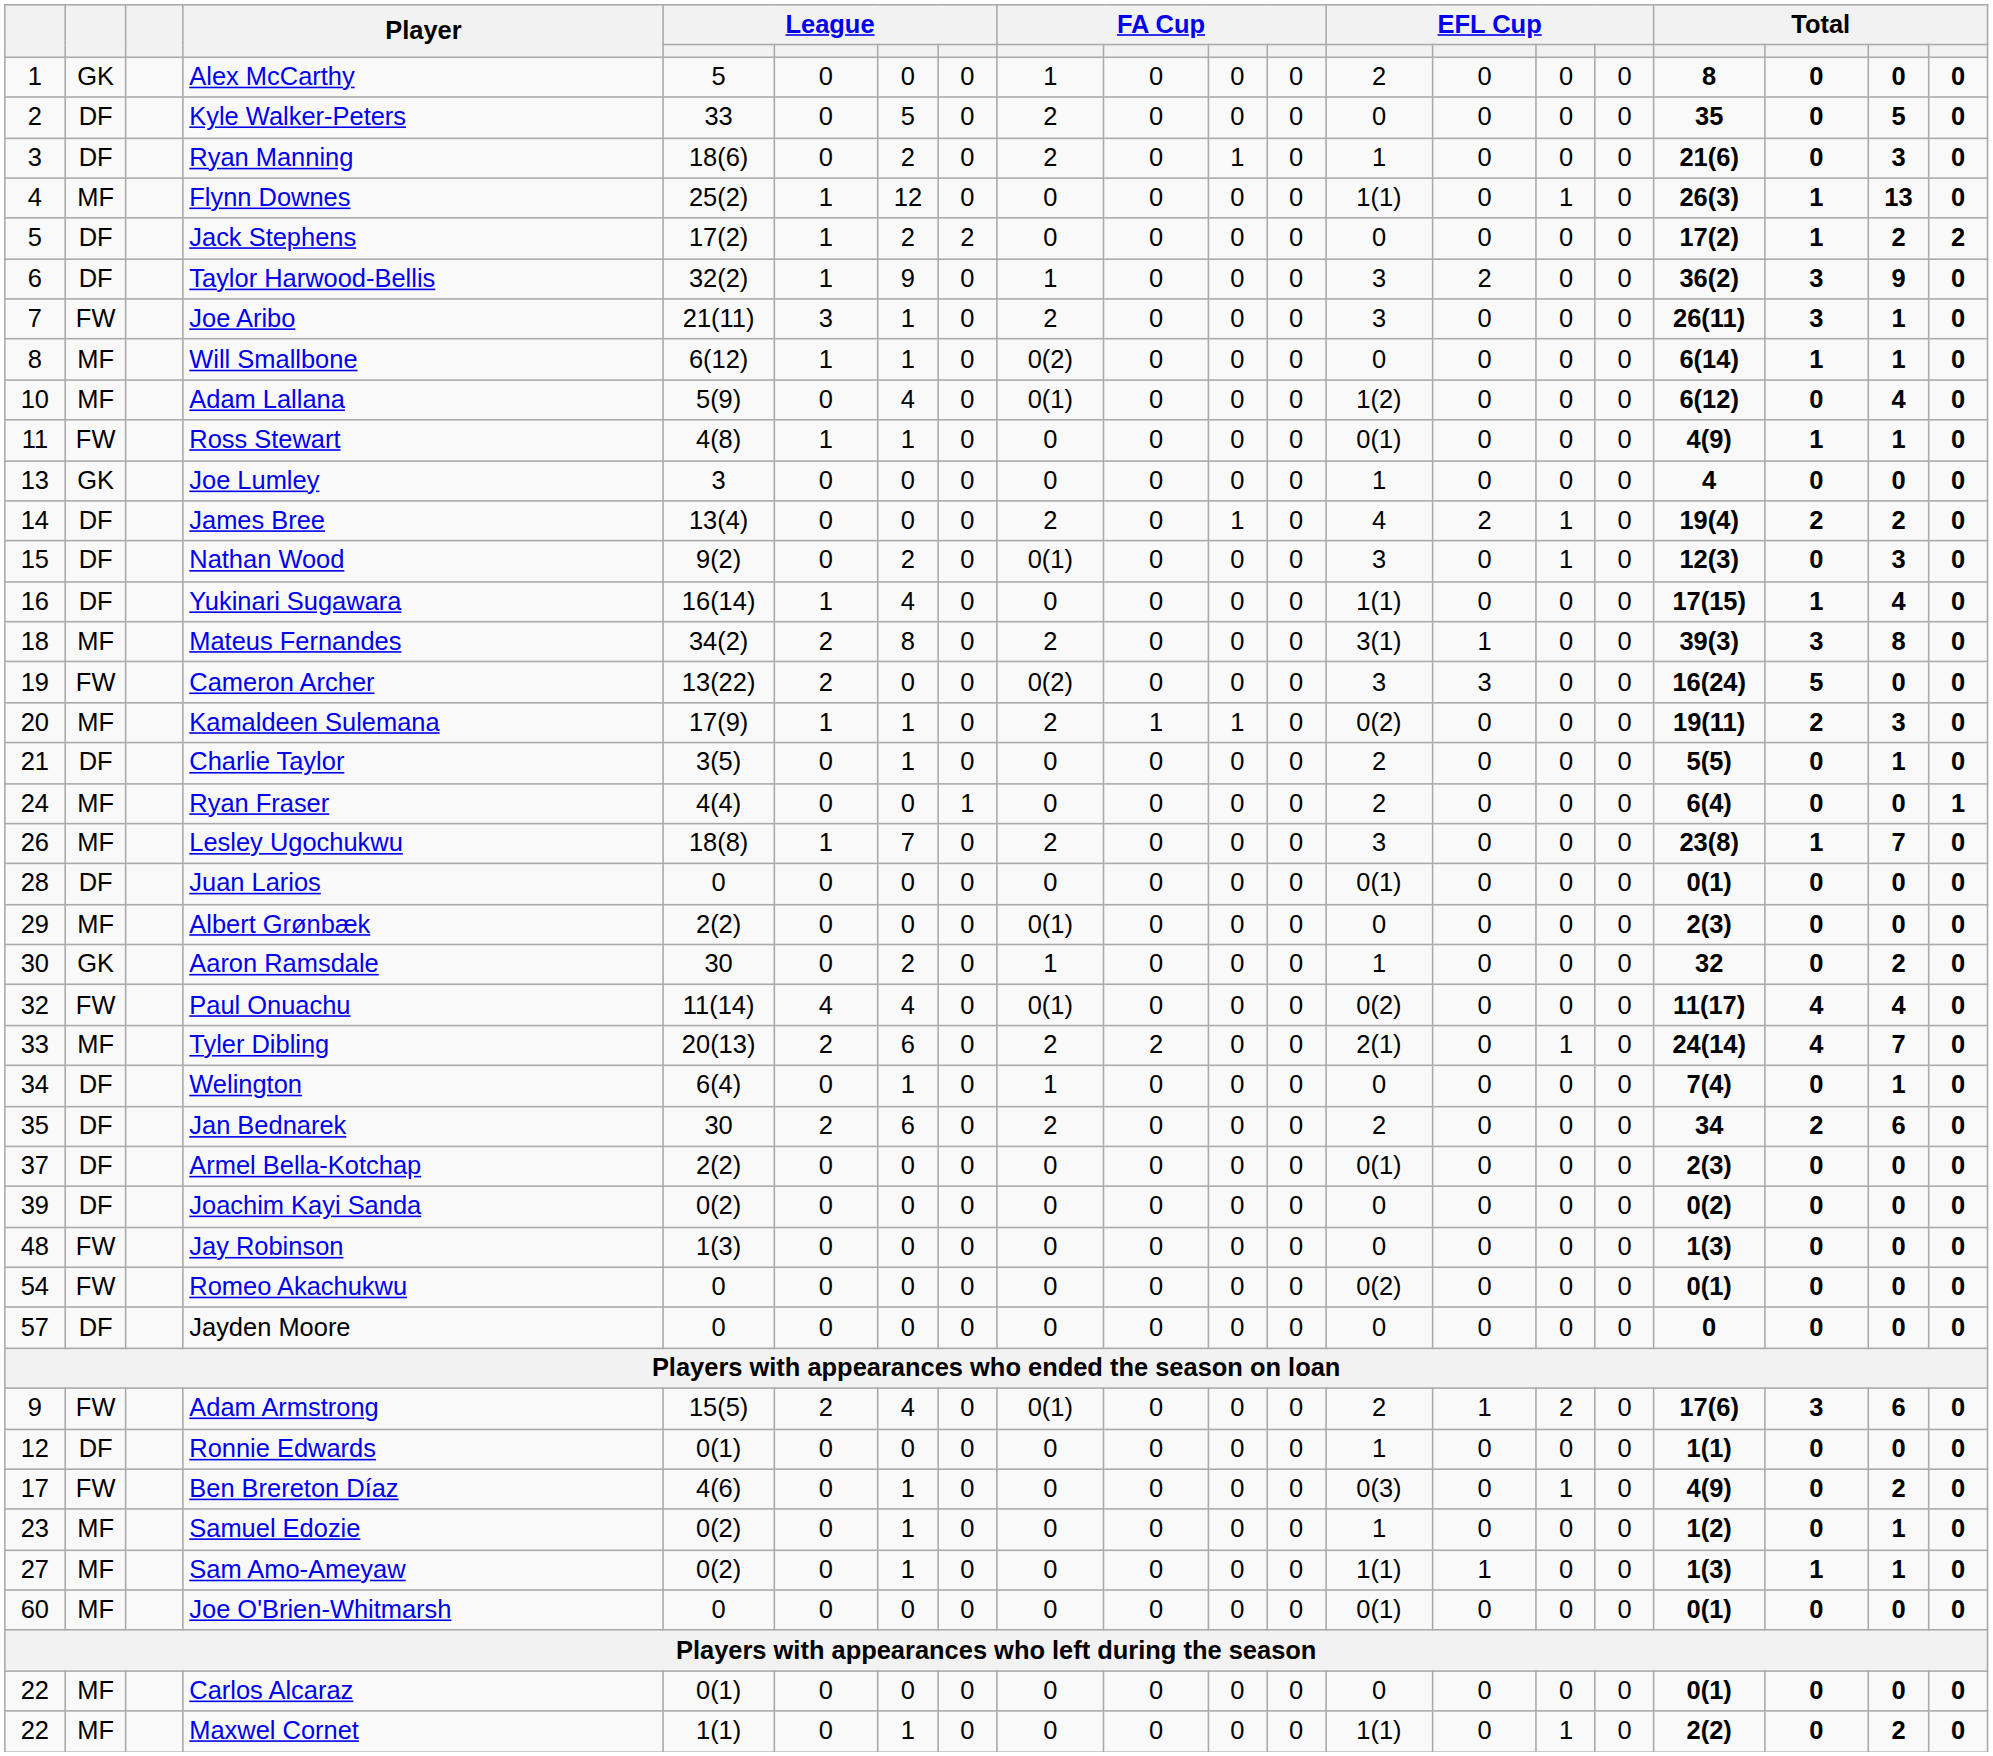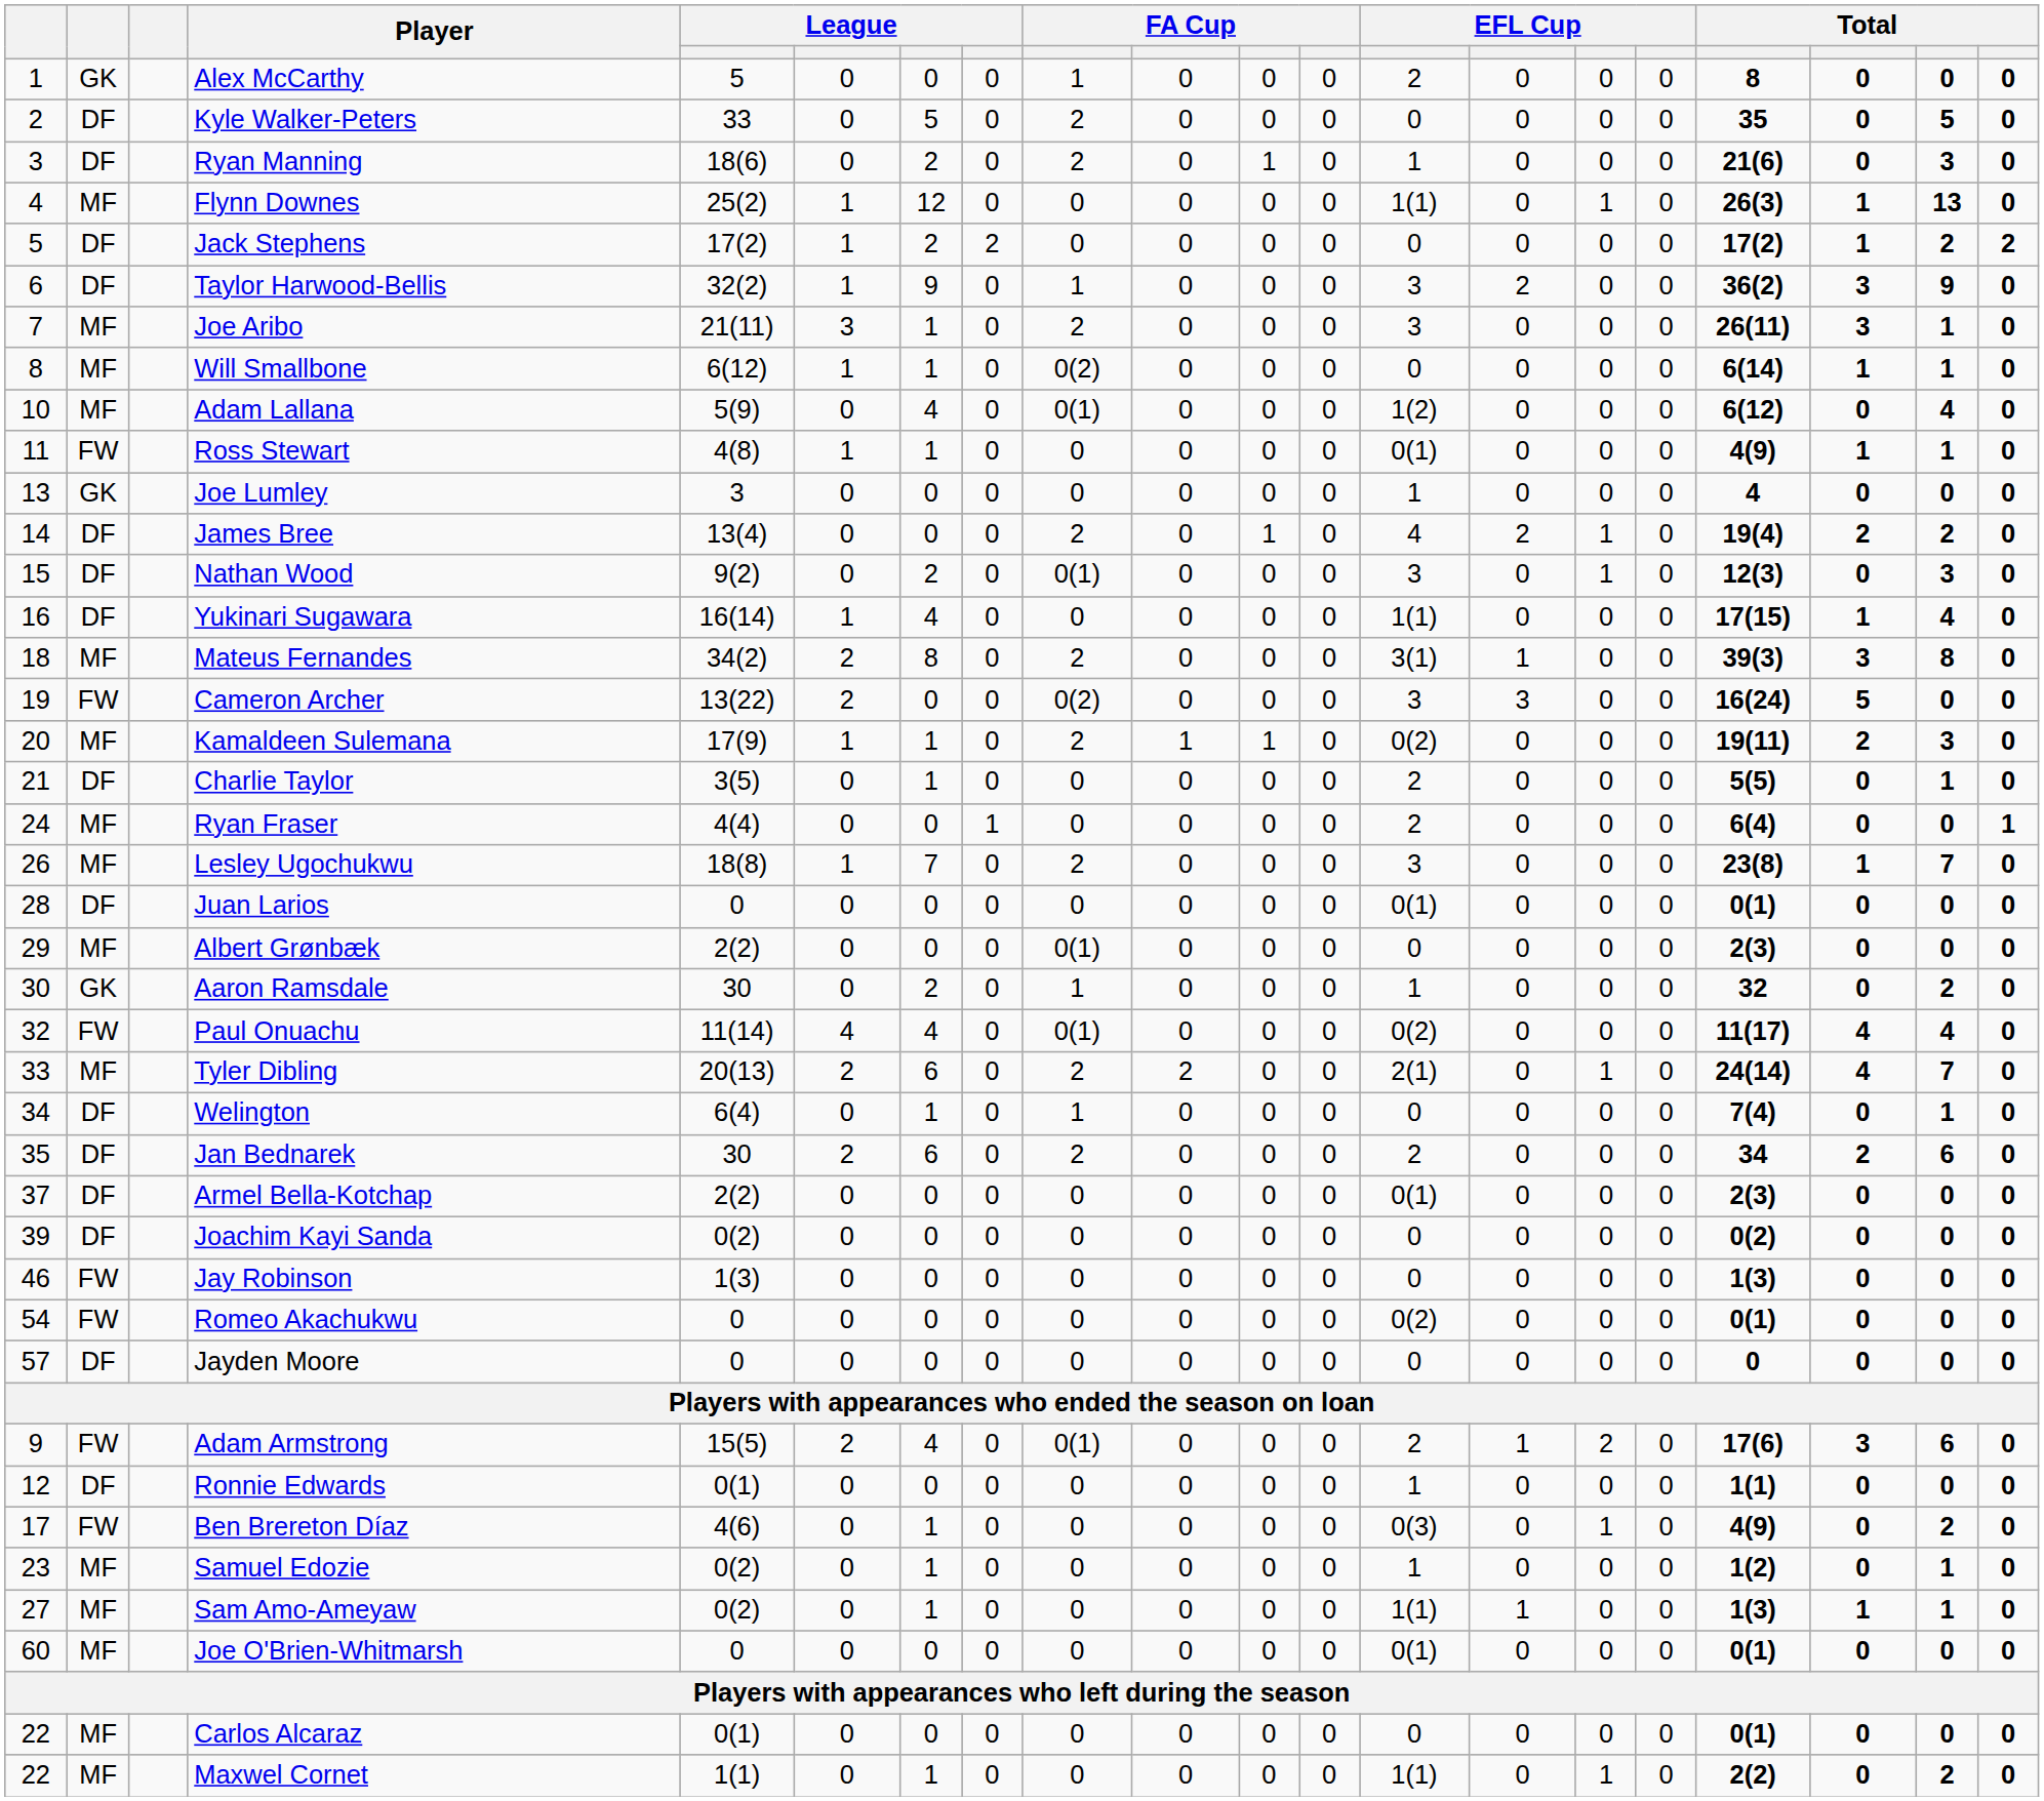Joe Aribo | column 2: FW -> MF
Jay Robinson | column 1: 48 -> 46
